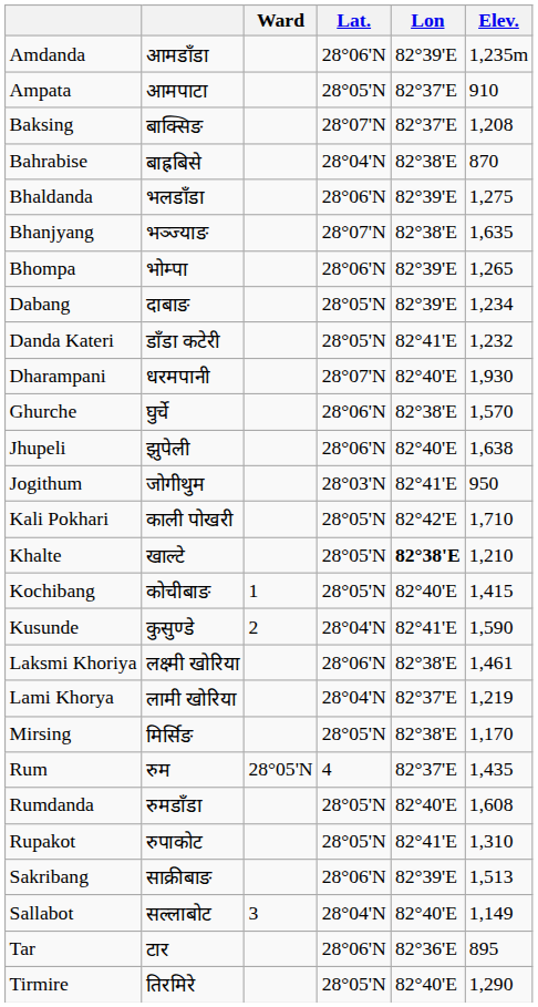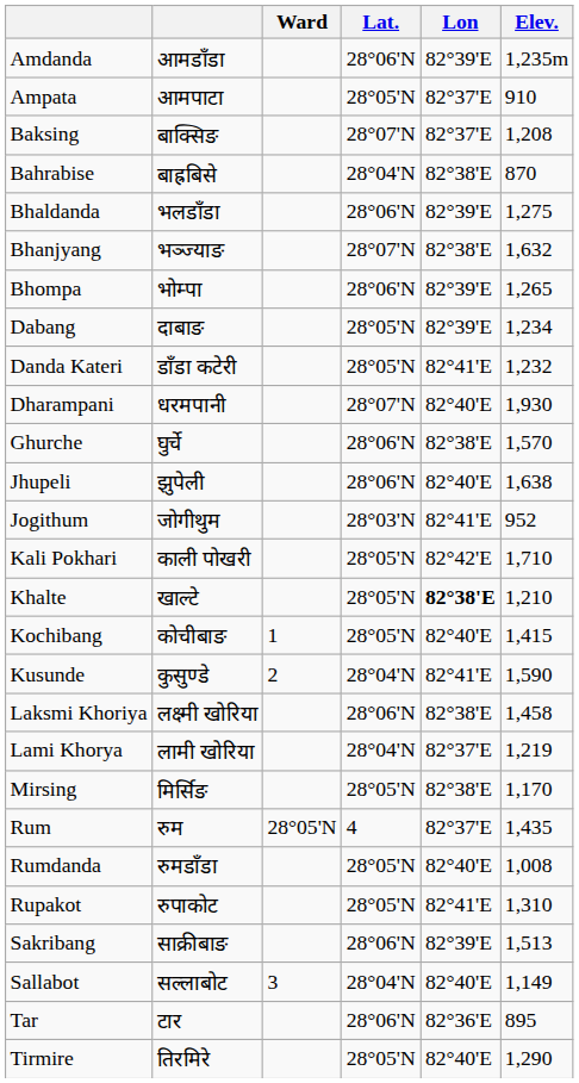Bhanjyang | Elev.: 1,635 -> 1,632
Jogithum | Elev.: 950 -> 952
Laksmi Khoriya | Elev.: 1,461 -> 1,458
Rumdanda | Elev.: 1,608 -> 1,008
